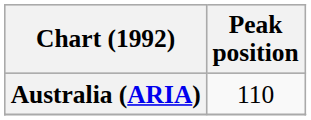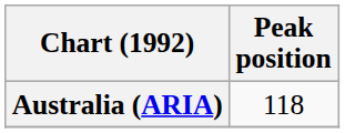Australia (ARIA) | Peak position: 110 -> 118
